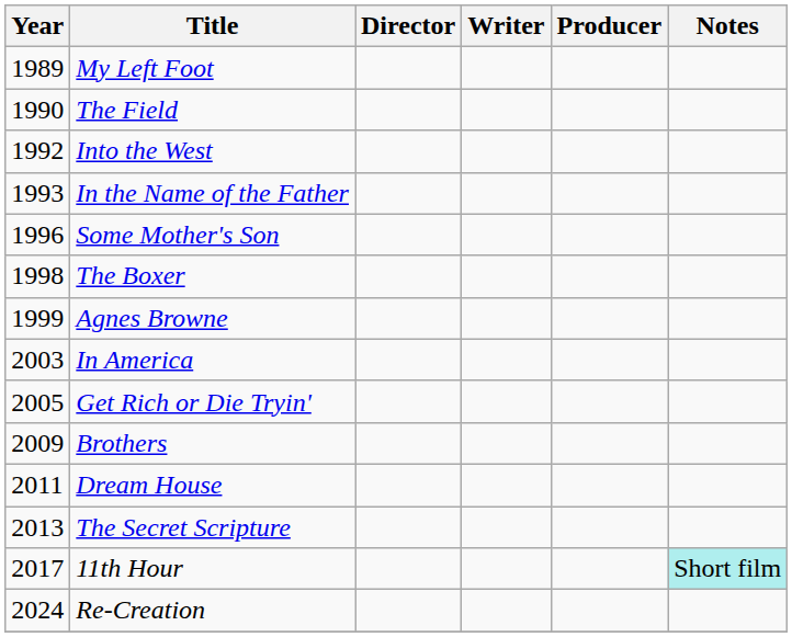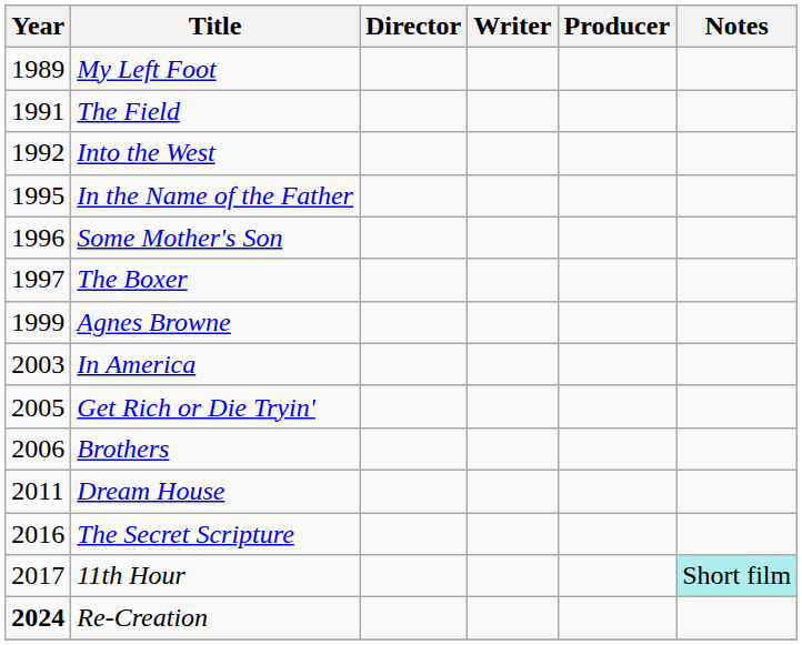The Field | Year: 1990 -> 1991
In the Name of the Father | Year: 1993 -> 1995
The Boxer | Year: 1998 -> 1997
Brothers | Year: 2009 -> 2006
The Secret Scripture | Year: 2013 -> 2016
Re-Creation | Year: normal -> bold
